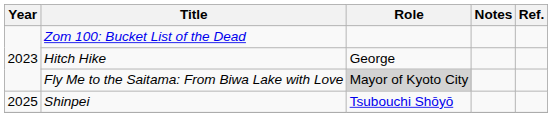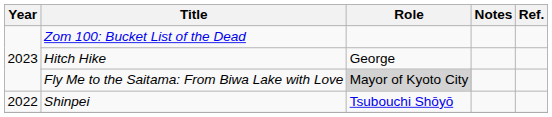Shinpei | Year: 2025 -> 2022
